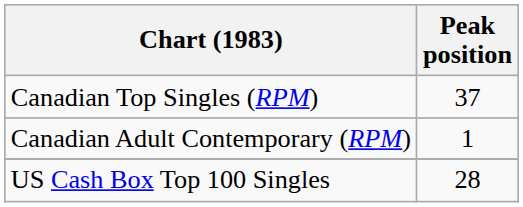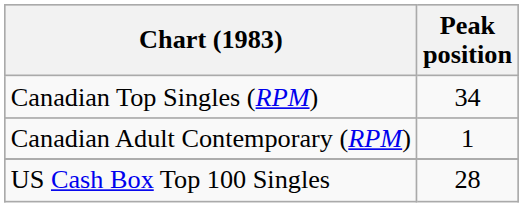Canadian Top Singles (RPM) | Peak position: 37 -> 34
